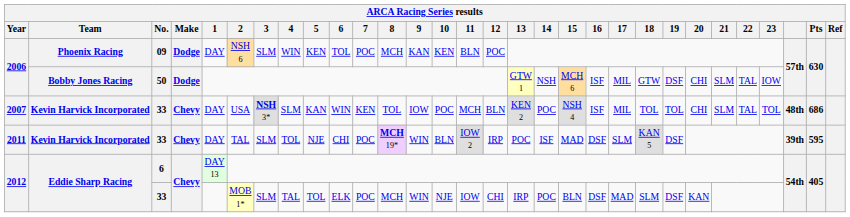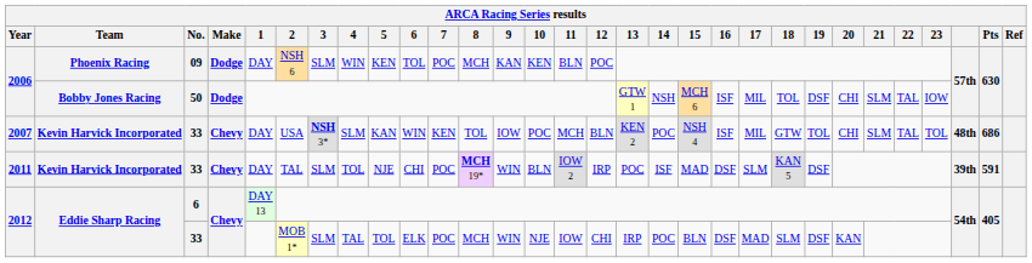2006 / 50 | 18: GTW -> TOL
2007 | 18: TOL -> GTW
2011 | Pts: 595 -> 591
